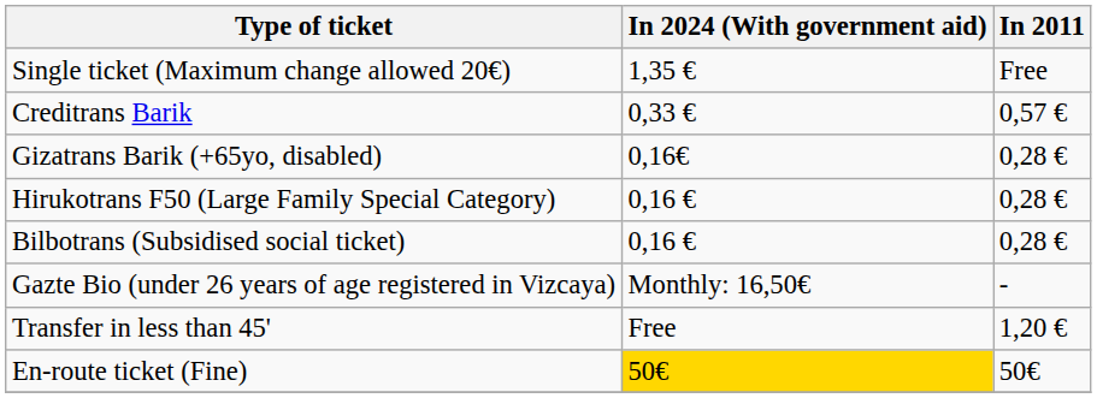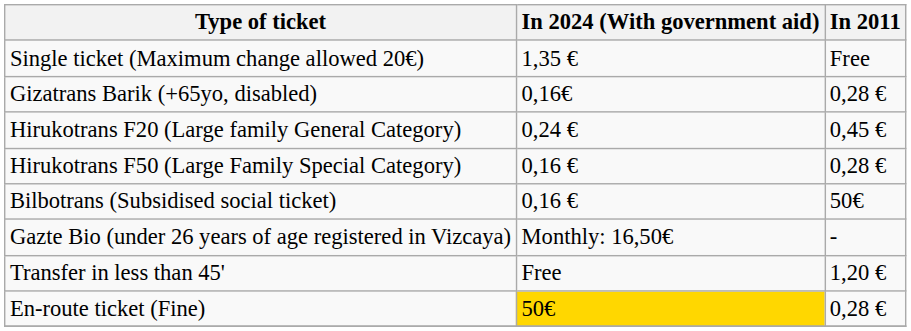- row: Creditrans Barik | 0,33 € | 0,57 €
+ row: Hirukotrans F20 (Large family General Category) | 0,24 € | 0,45 €
Bilbotrans (Subsidised social ticket) | In 2011: 0,28 € -> 50€
En-route ticket (Fine) | In 2011: 50€ -> 0,28 €
